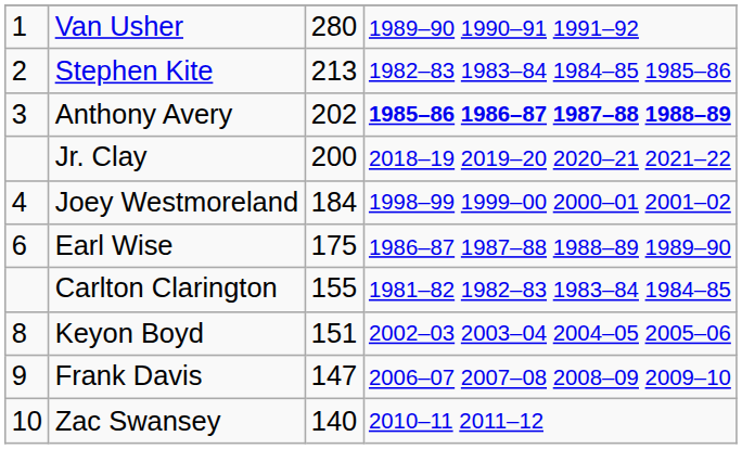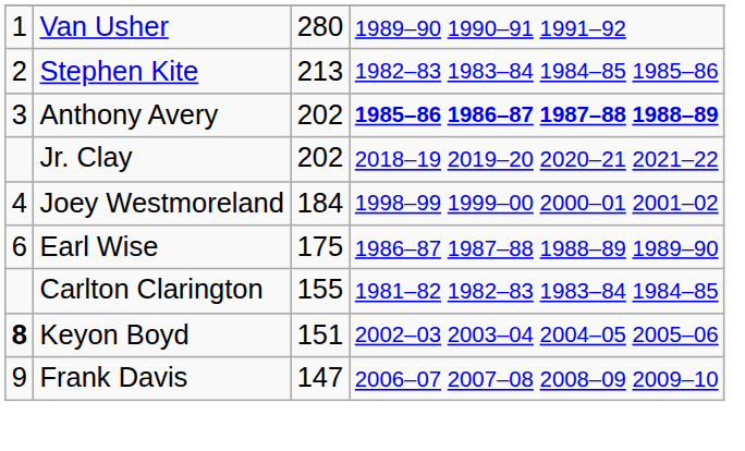Jr. Clay | column 3: 200 -> 202
Keyon Boyd | column 1: normal -> bold
- row: 10 | Zac Swansey | 140 | 2010–11 2011–12
